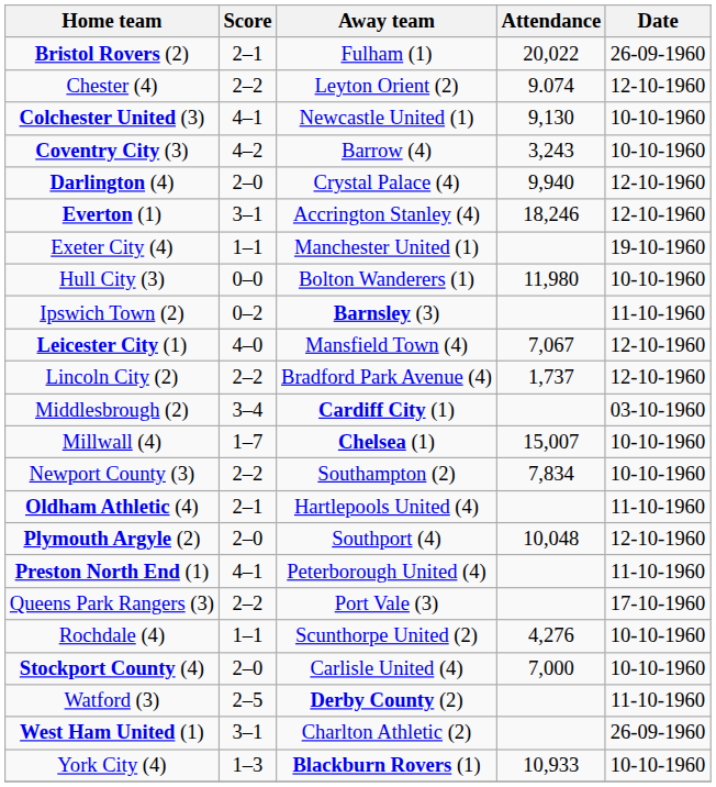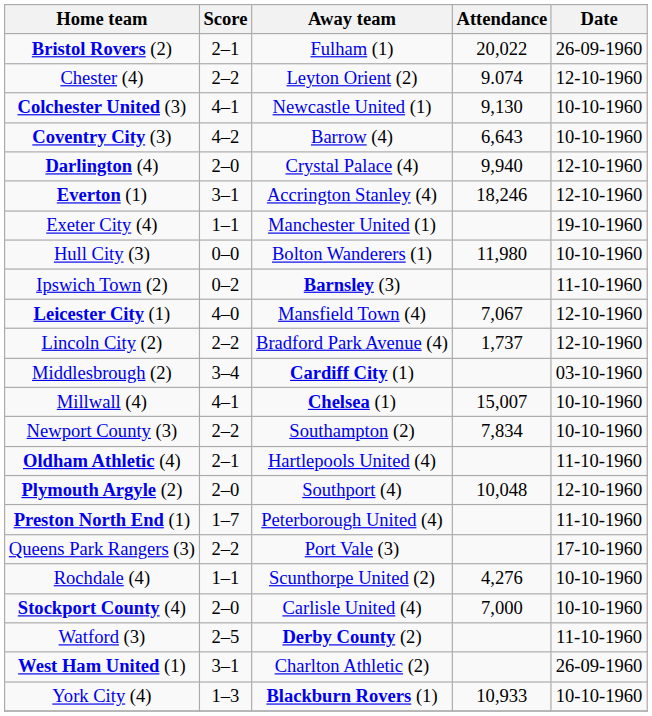Coventry City (3) | Attendance: 3,243 -> 6,643
Millwall (4) | Score: 1–7 -> 4–1
Preston North End (1) | Score: 4–1 -> 1–7
